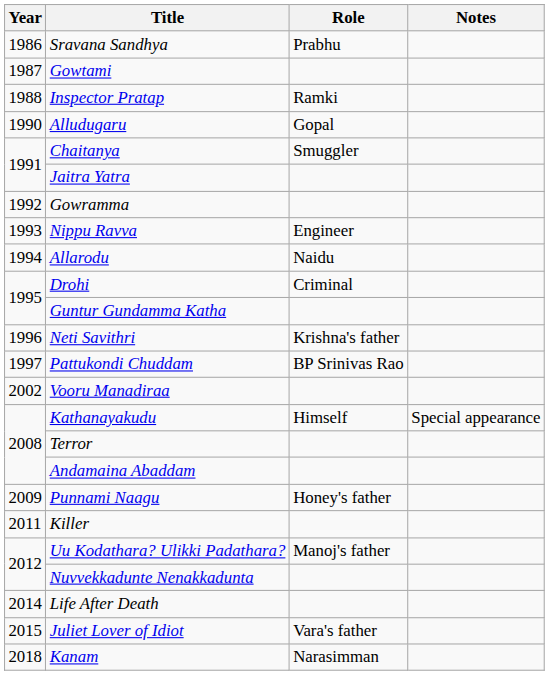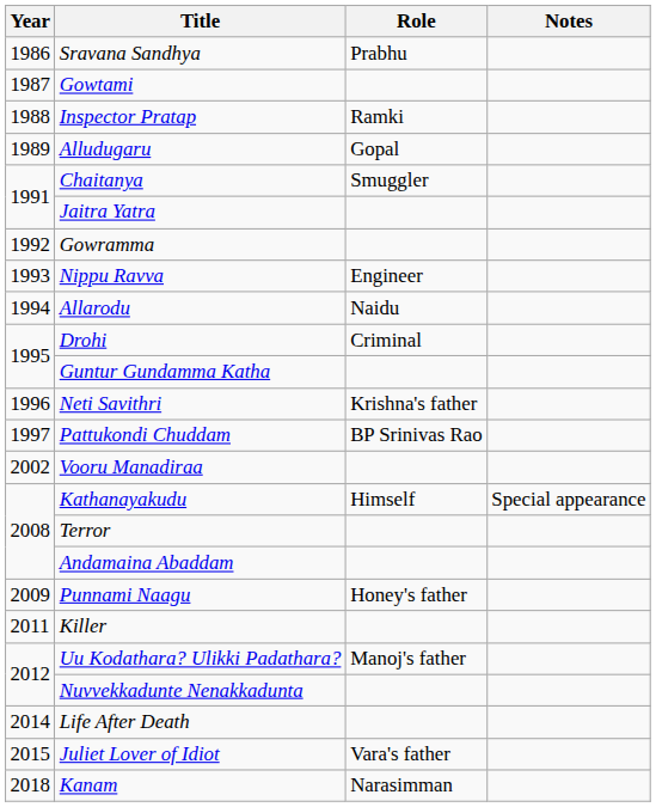Alludugaru | Year: 1990 -> 1989
